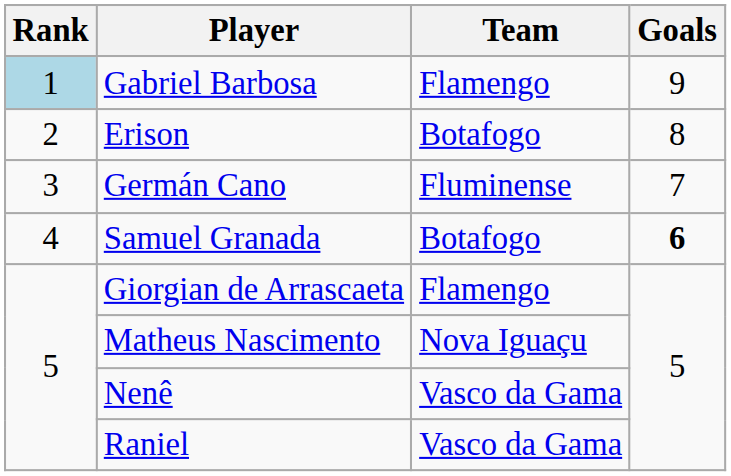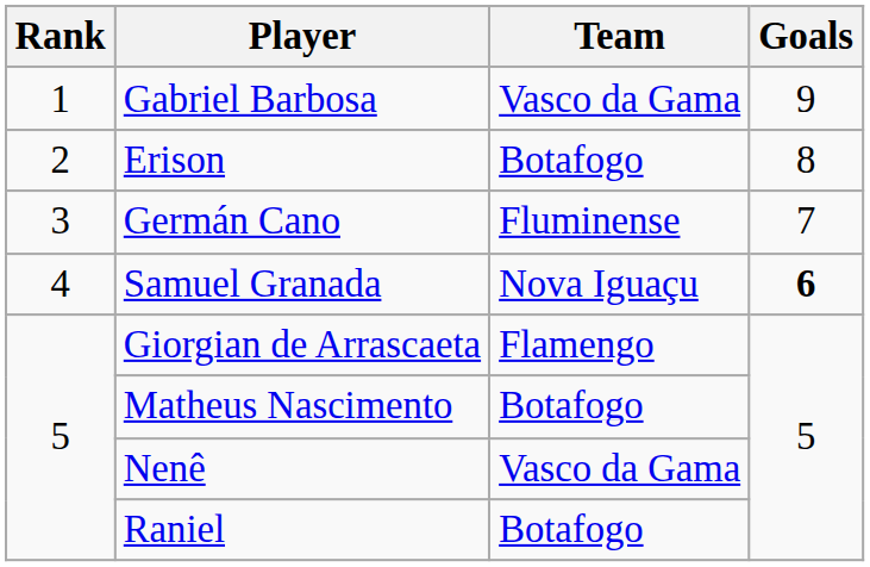Gabriel Barbosa | Rank: lightblue background -> no background
Gabriel Barbosa | Team: Flamengo -> Vasco da Gama
Samuel Granada | Team: Botafogo -> Nova Iguaçu
Matheus Nascimento | Team: Nova Iguaçu -> Botafogo
Raniel | Team: Vasco da Gama -> Botafogo
